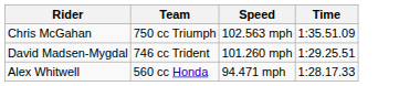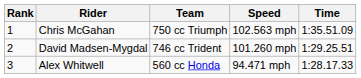+ column: Rank | 1 | 2 | 3
